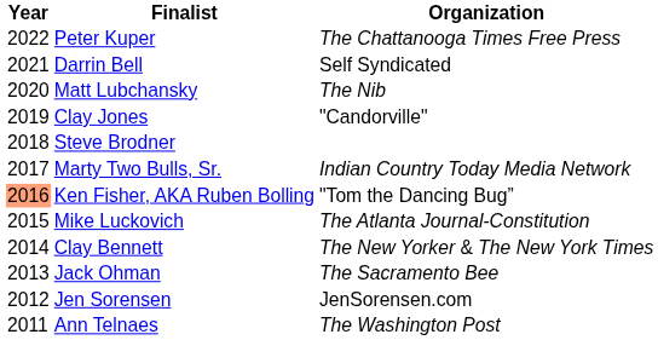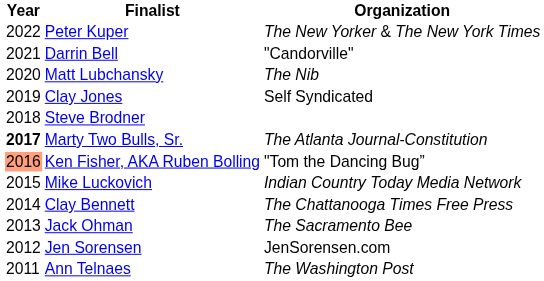Peter Kuper | Organization: The Chattanooga Times Free Press -> The New Yorker & The New York Times
Darrin Bell | Organization: Self Syndicated -> "Candorville"
Clay Jones | Organization: "Candorville" -> Self Syndicated
Marty Two Bulls, Sr. | Year: normal -> bold
Marty Two Bulls, Sr. | Organization: Indian Country Today Media Network -> The Atlanta Journal-Constitution
Mike Luckovich | Organization: The Atlanta Journal-Constitution -> Indian Country Today Media Network
Clay Bennett | Organization: The New Yorker & The New York Times -> The Chattanooga Times Free Press
